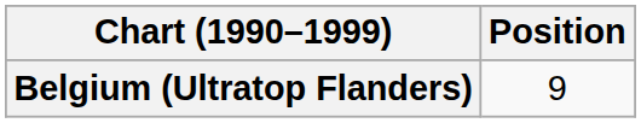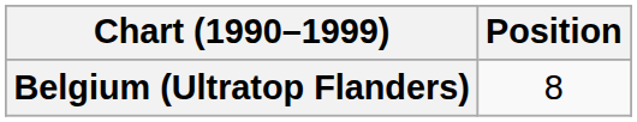Belgium (Ultratop Flanders) | Position: 9 -> 8
